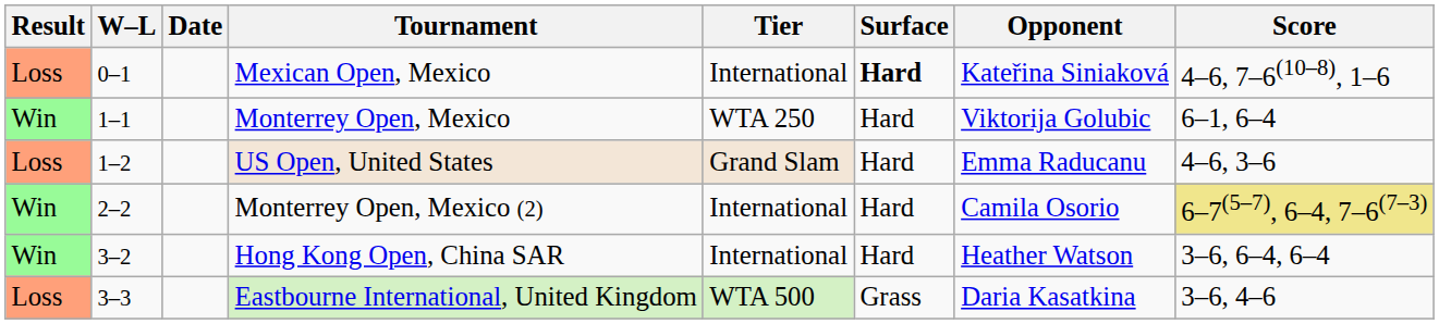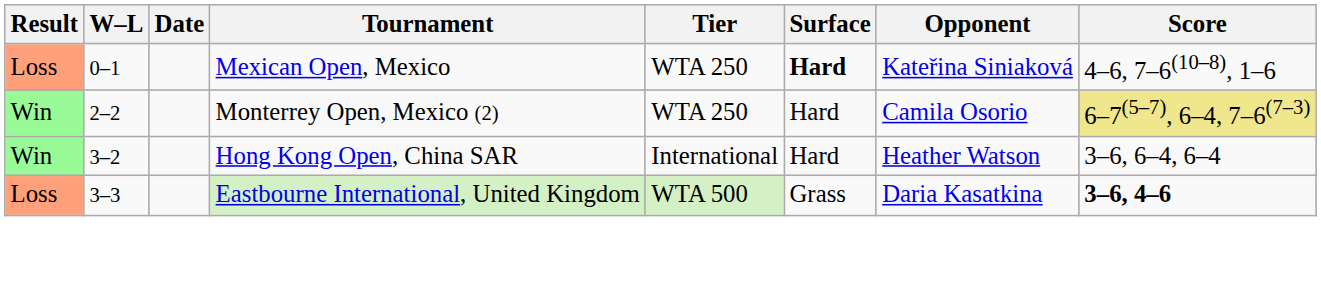Mexican Open, Mexico | Tier: International -> WTA 250
- row: Win | 1–1 | Monterrey Open, Mexico | WTA 250 | Hard | Viktorija Golubic | 6–1, 6–4
- row: Loss | 1–2 | US Open, United States | Grand Slam | Hard | Emma Raducanu | 4–6, 3–6
Monterrey Open, Mexico (2) | Tier: International -> WTA 250
Eastbourne International, United Kingdom | Score: normal -> bold
